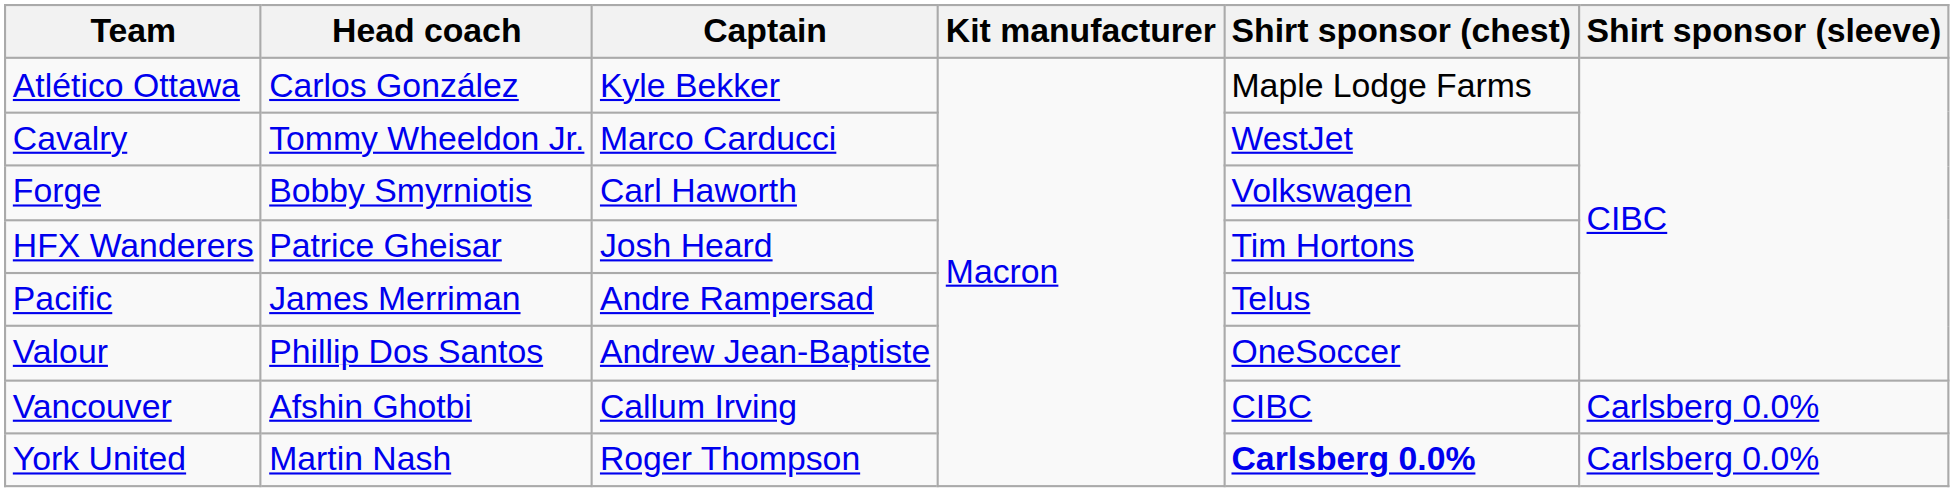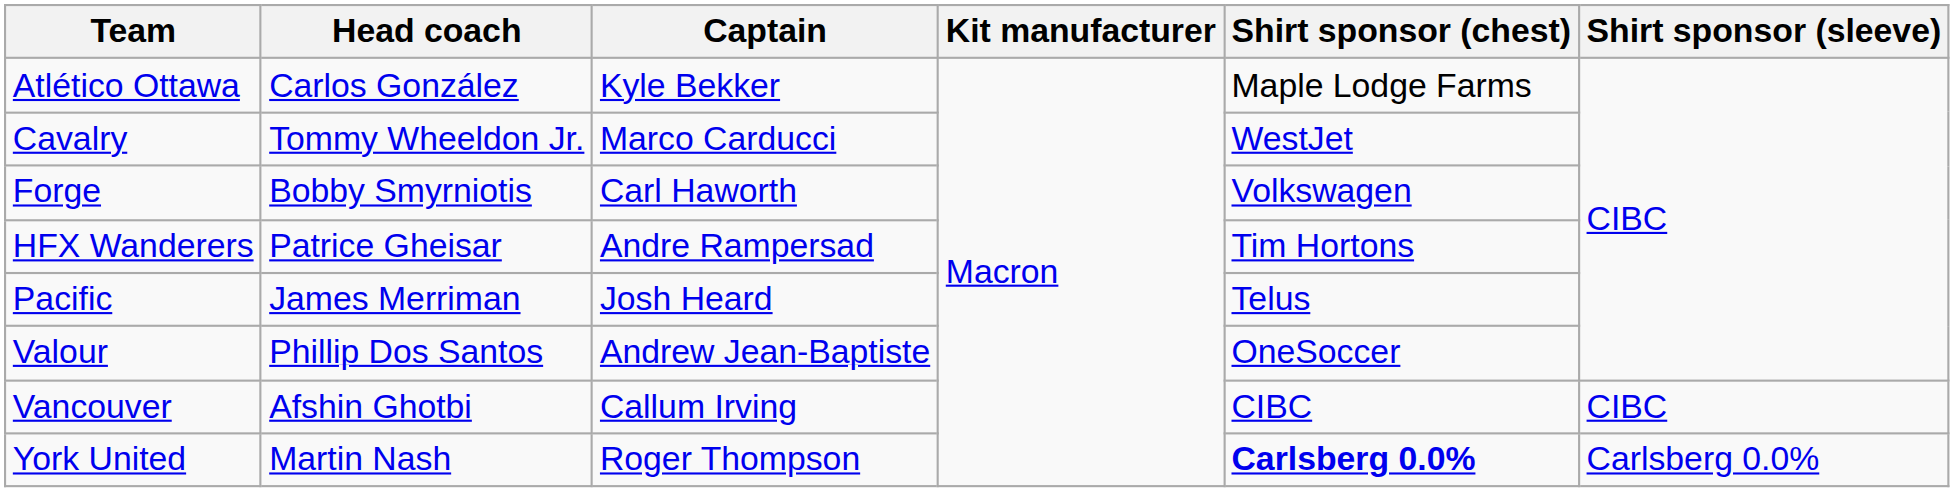HFX Wanderers | Captain: Josh Heard -> Andre Rampersad
Pacific | Captain: Andre Rampersad -> Josh Heard
Vancouver | Shirt sponsor (sleeve): Carlsberg 0.0% -> CIBC
